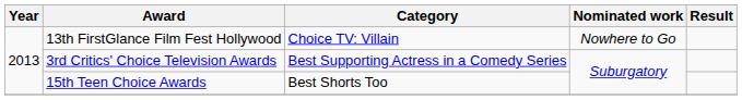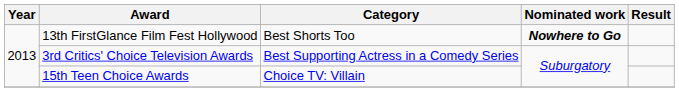13th FirstGlance Film Fest Hollywood | Category: Choice TV: Villain -> Best Shorts Too
13th FirstGlance Film Fest Hollywood | Nominated work: normal -> bold
15th Teen Choice Awards | Category: Best Shorts Too -> Choice TV: Villain
